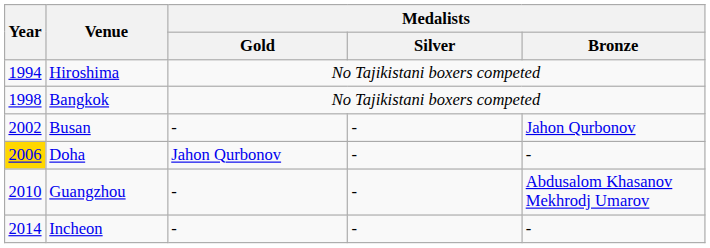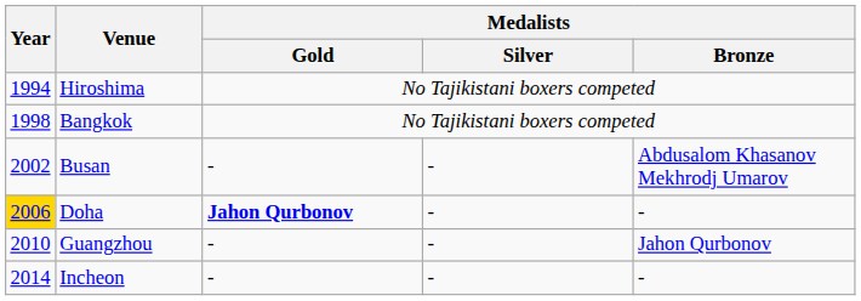Busan | Medalists / Bronze: Jahon Qurbonov -> Abdusalom Khasanov Mekhrodj Umarov
Doha | Medalists / Gold: normal -> bold
Guangzhou | Medalists / Bronze: Abdusalom Khasanov Mekhrodj Umarov -> Jahon Qurbonov
